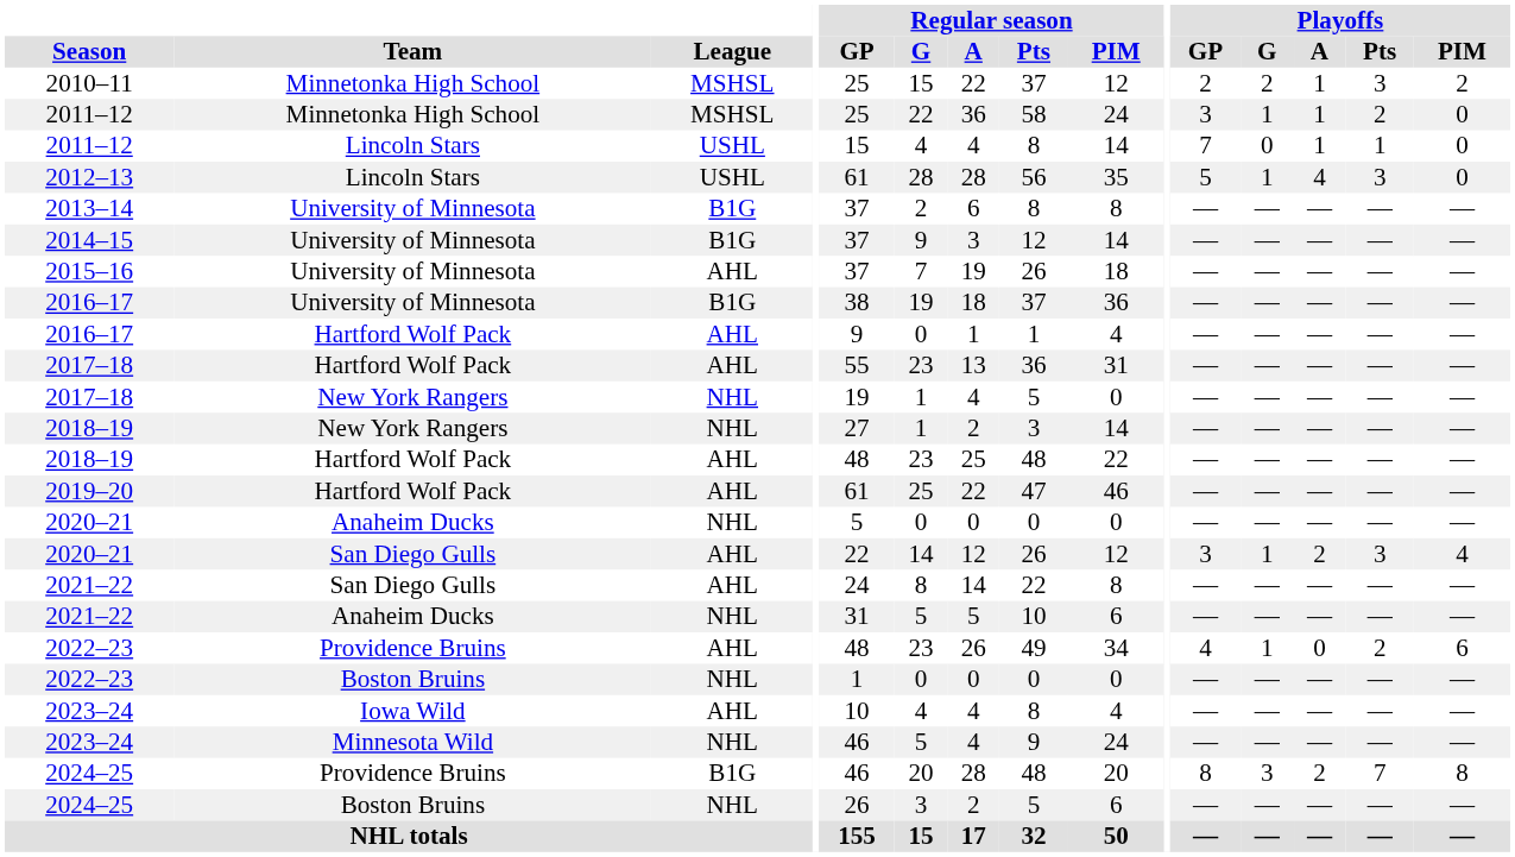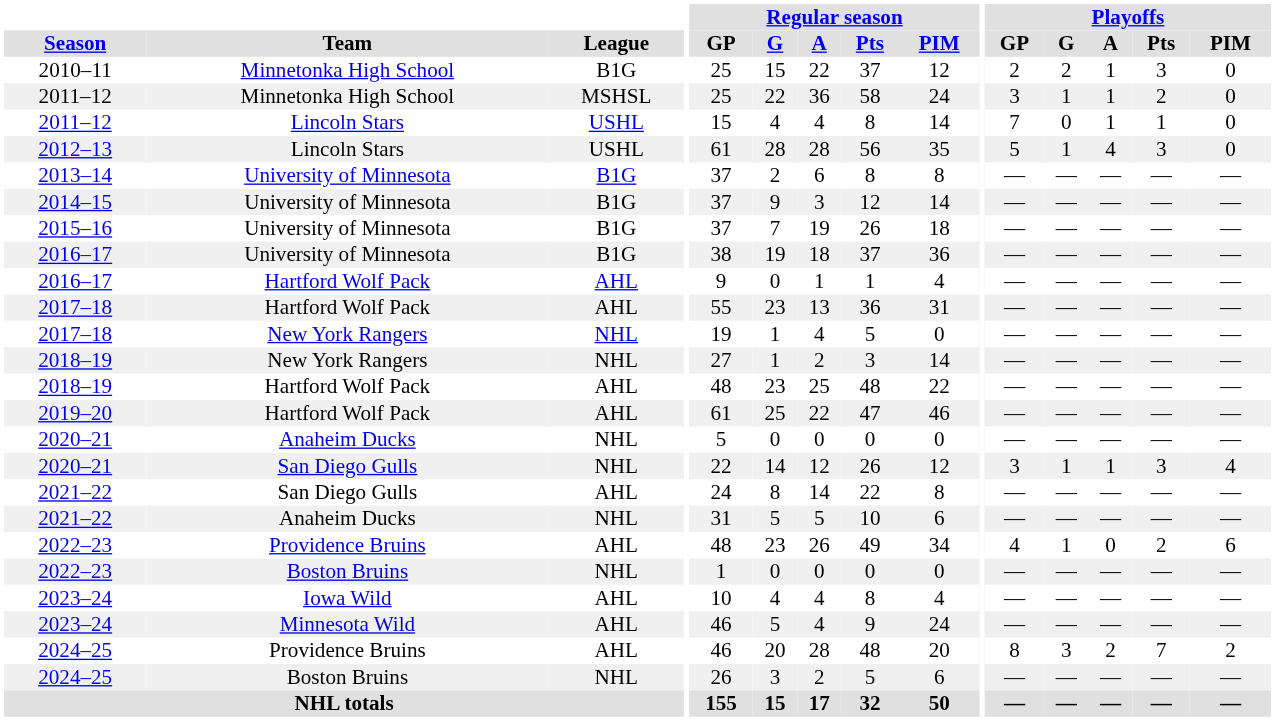2010–11 | League: MSHSL -> B1G
2010–11 | Playoffs / PIM: 2 -> 0
2015–16 | League: AHL -> B1G
2020–21 / San Diego Gulls | League: AHL -> NHL
2020–21 / San Diego Gulls | Playoffs / A: 2 -> 1
2023–24 / Minnesota Wild | League: NHL -> AHL
2024–25 / Providence Bruins | League: B1G -> AHL
2024–25 / Providence Bruins | Playoffs / PIM: 8 -> 2
